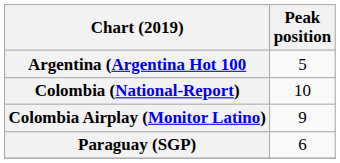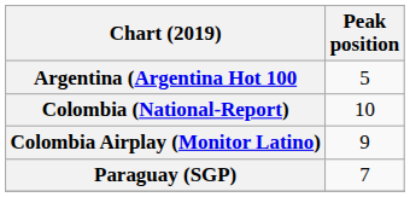Paraguay (SGP) | Peak position: 6 -> 7
